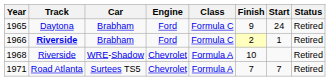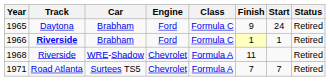1966 | Finish: 2 -> 1
1968 | Finish: 10 -> 11
